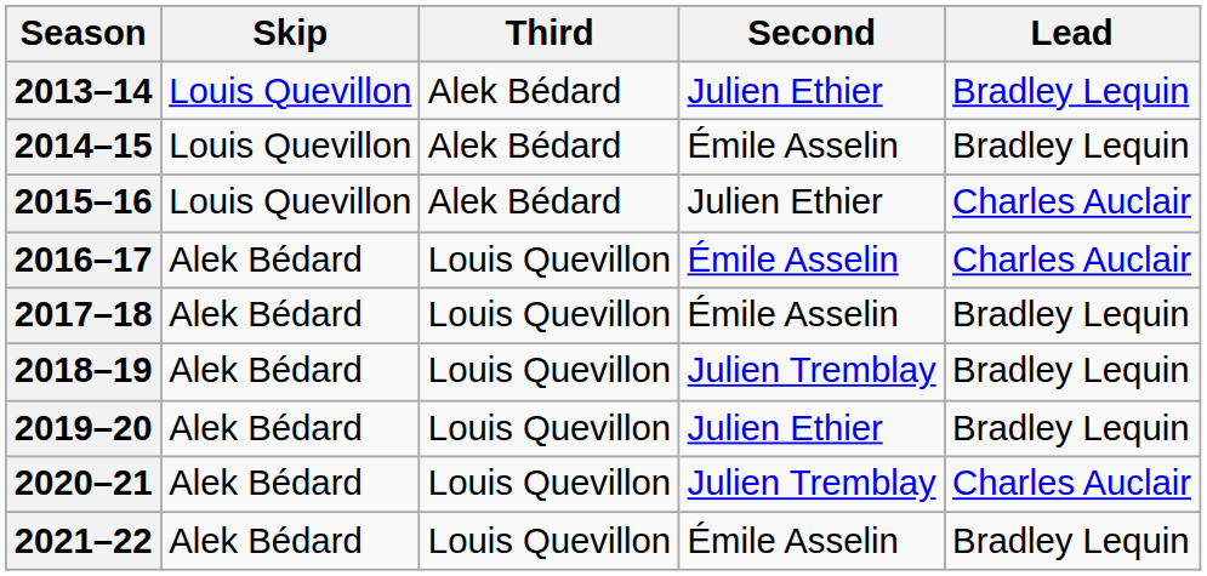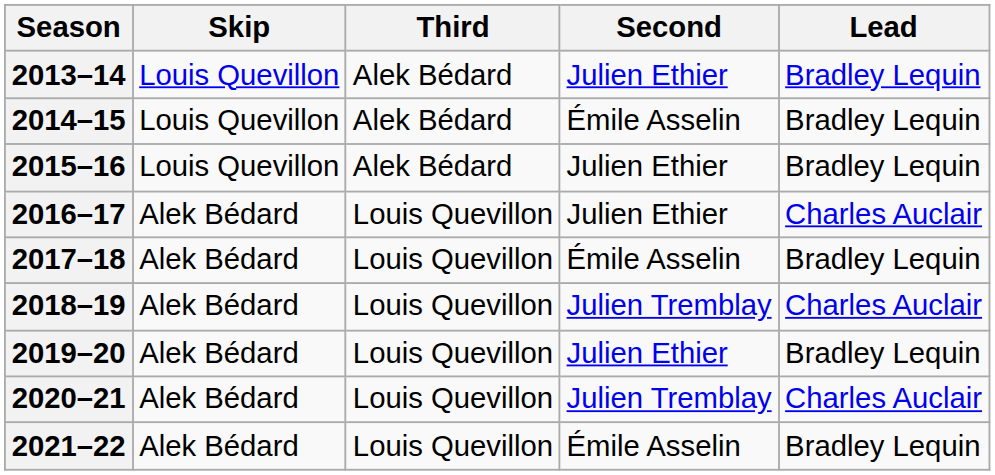2015–16 | Lead: Charles Auclair -> Bradley Lequin
2016–17 | Second: Émile Asselin -> Julien Ethier
2018–19 | Lead: Bradley Lequin -> Charles Auclair
